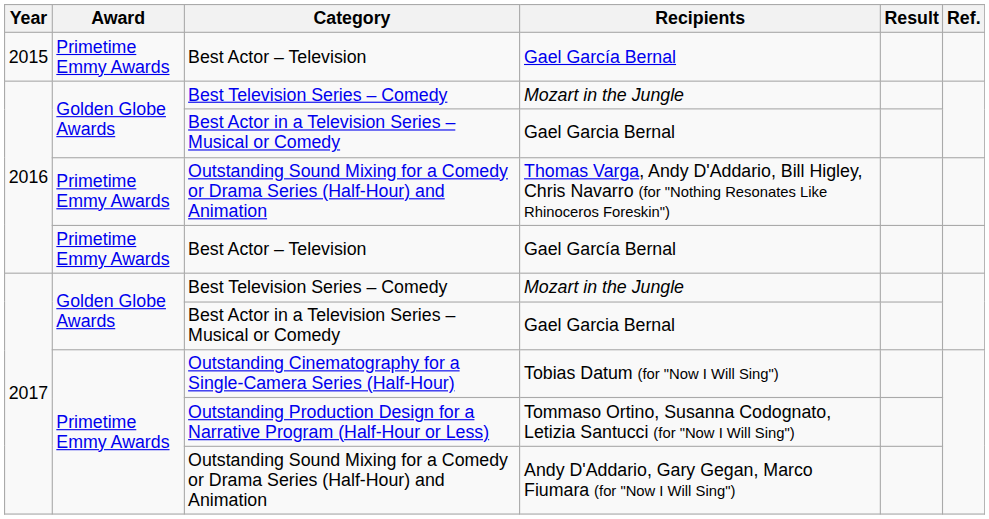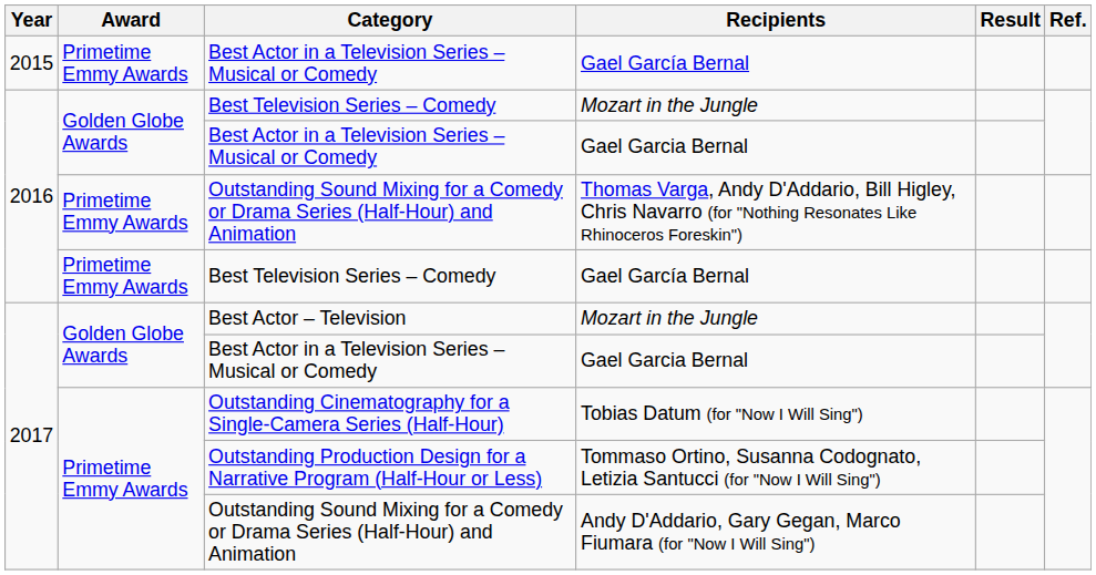2015 / Gael García Bernal | Category: Best Actor – Television -> Best Actor in a Television Series – Musical or Comedy
2016 / Gael García Bernal | Category: Best Actor – Television -> Best Television Series – Comedy
2017 / Mozart in the Jungle | Category: Best Television Series – Comedy -> Best Actor – Television
